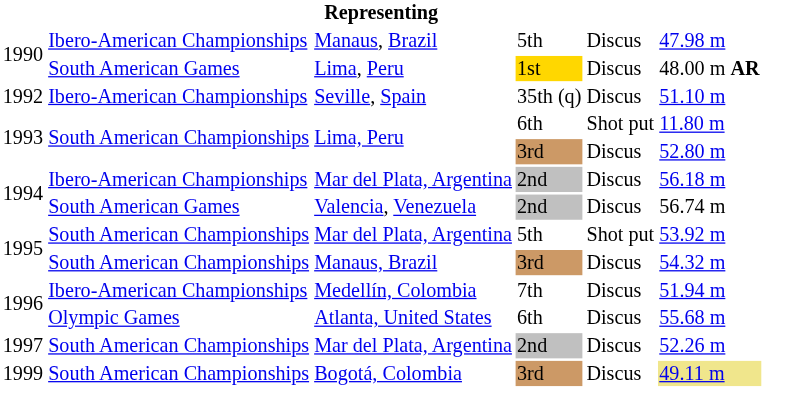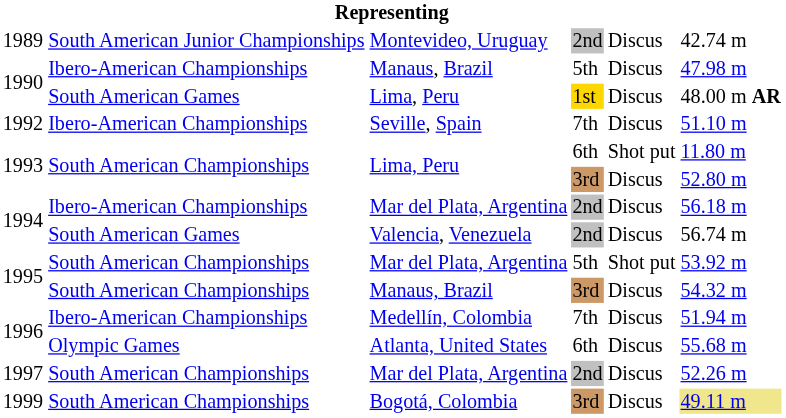+ row: 1989 | South American Junior Championships | Montevideo, Uruguay | 2nd | Discus | 42.74 m
1992 | column 4: 35th (q) -> 7th
